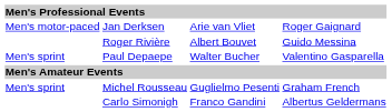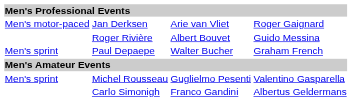Paul Depaepe | column 4: Valentino Gasparella -> Graham French
Michel Rousseau | column 4: Graham French -> Valentino Gasparella
